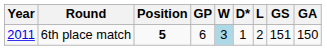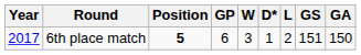6th place match | Year: 2011 -> 2017
6th place match | W: lightblue background -> no background
